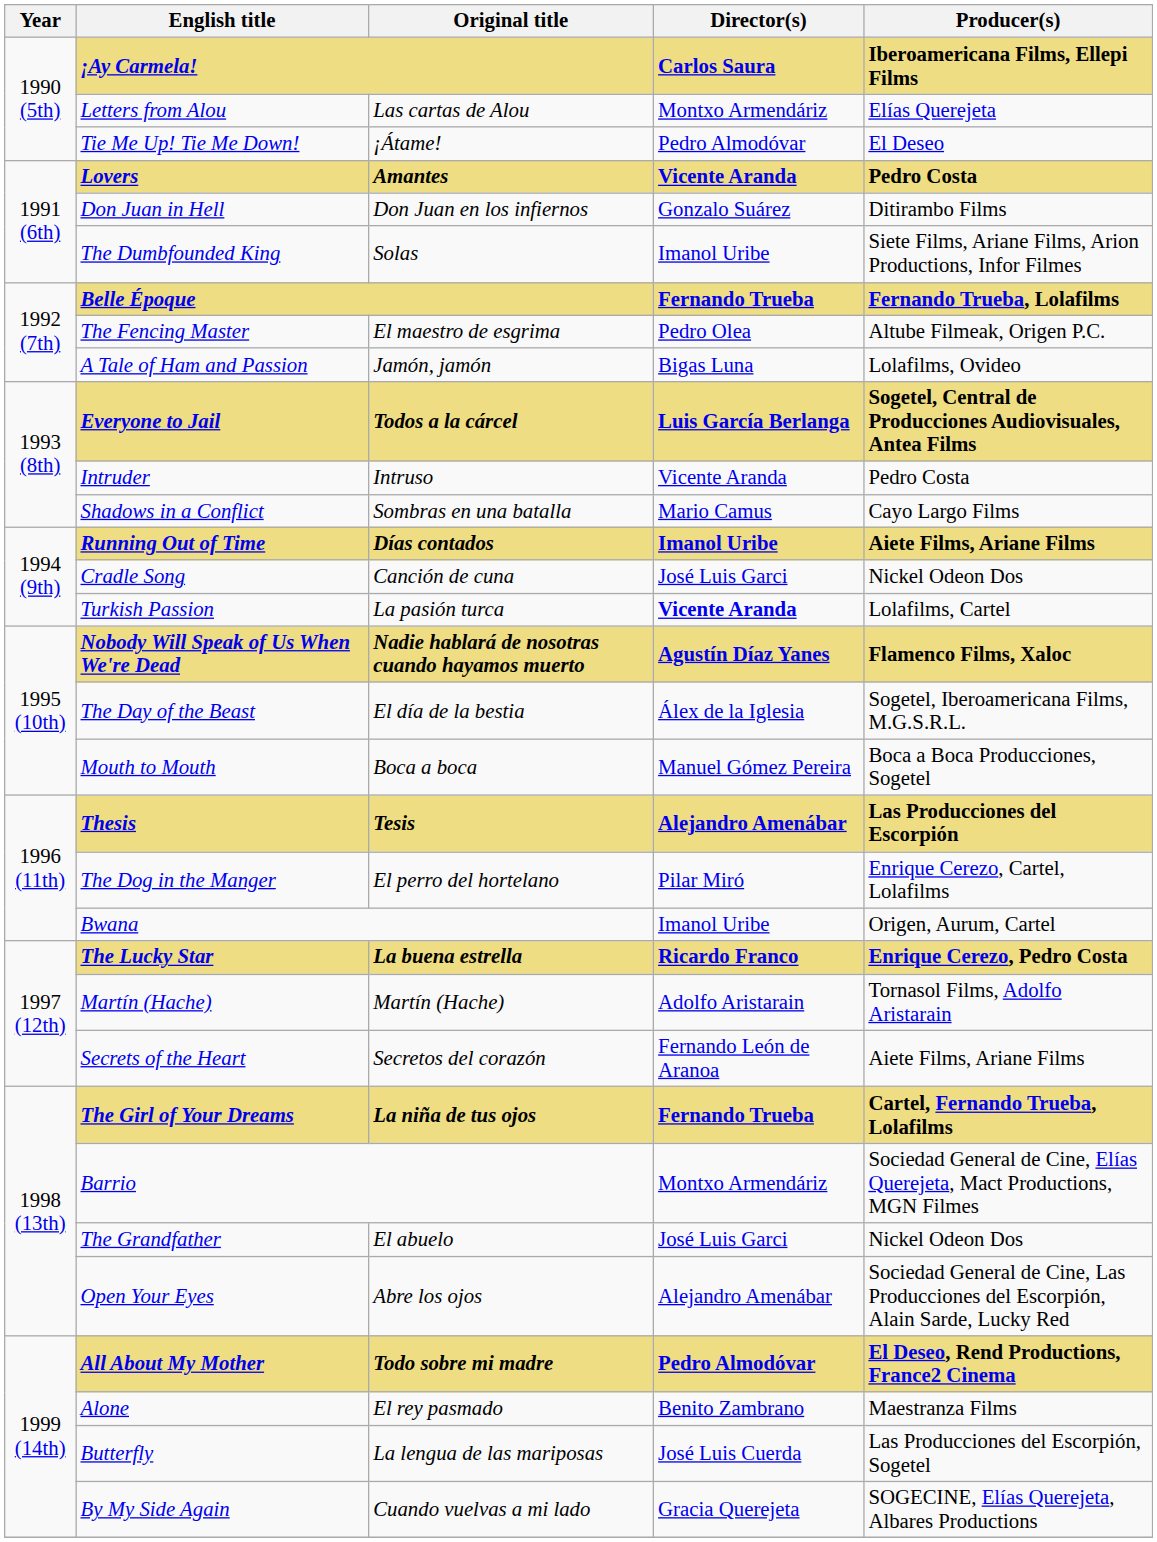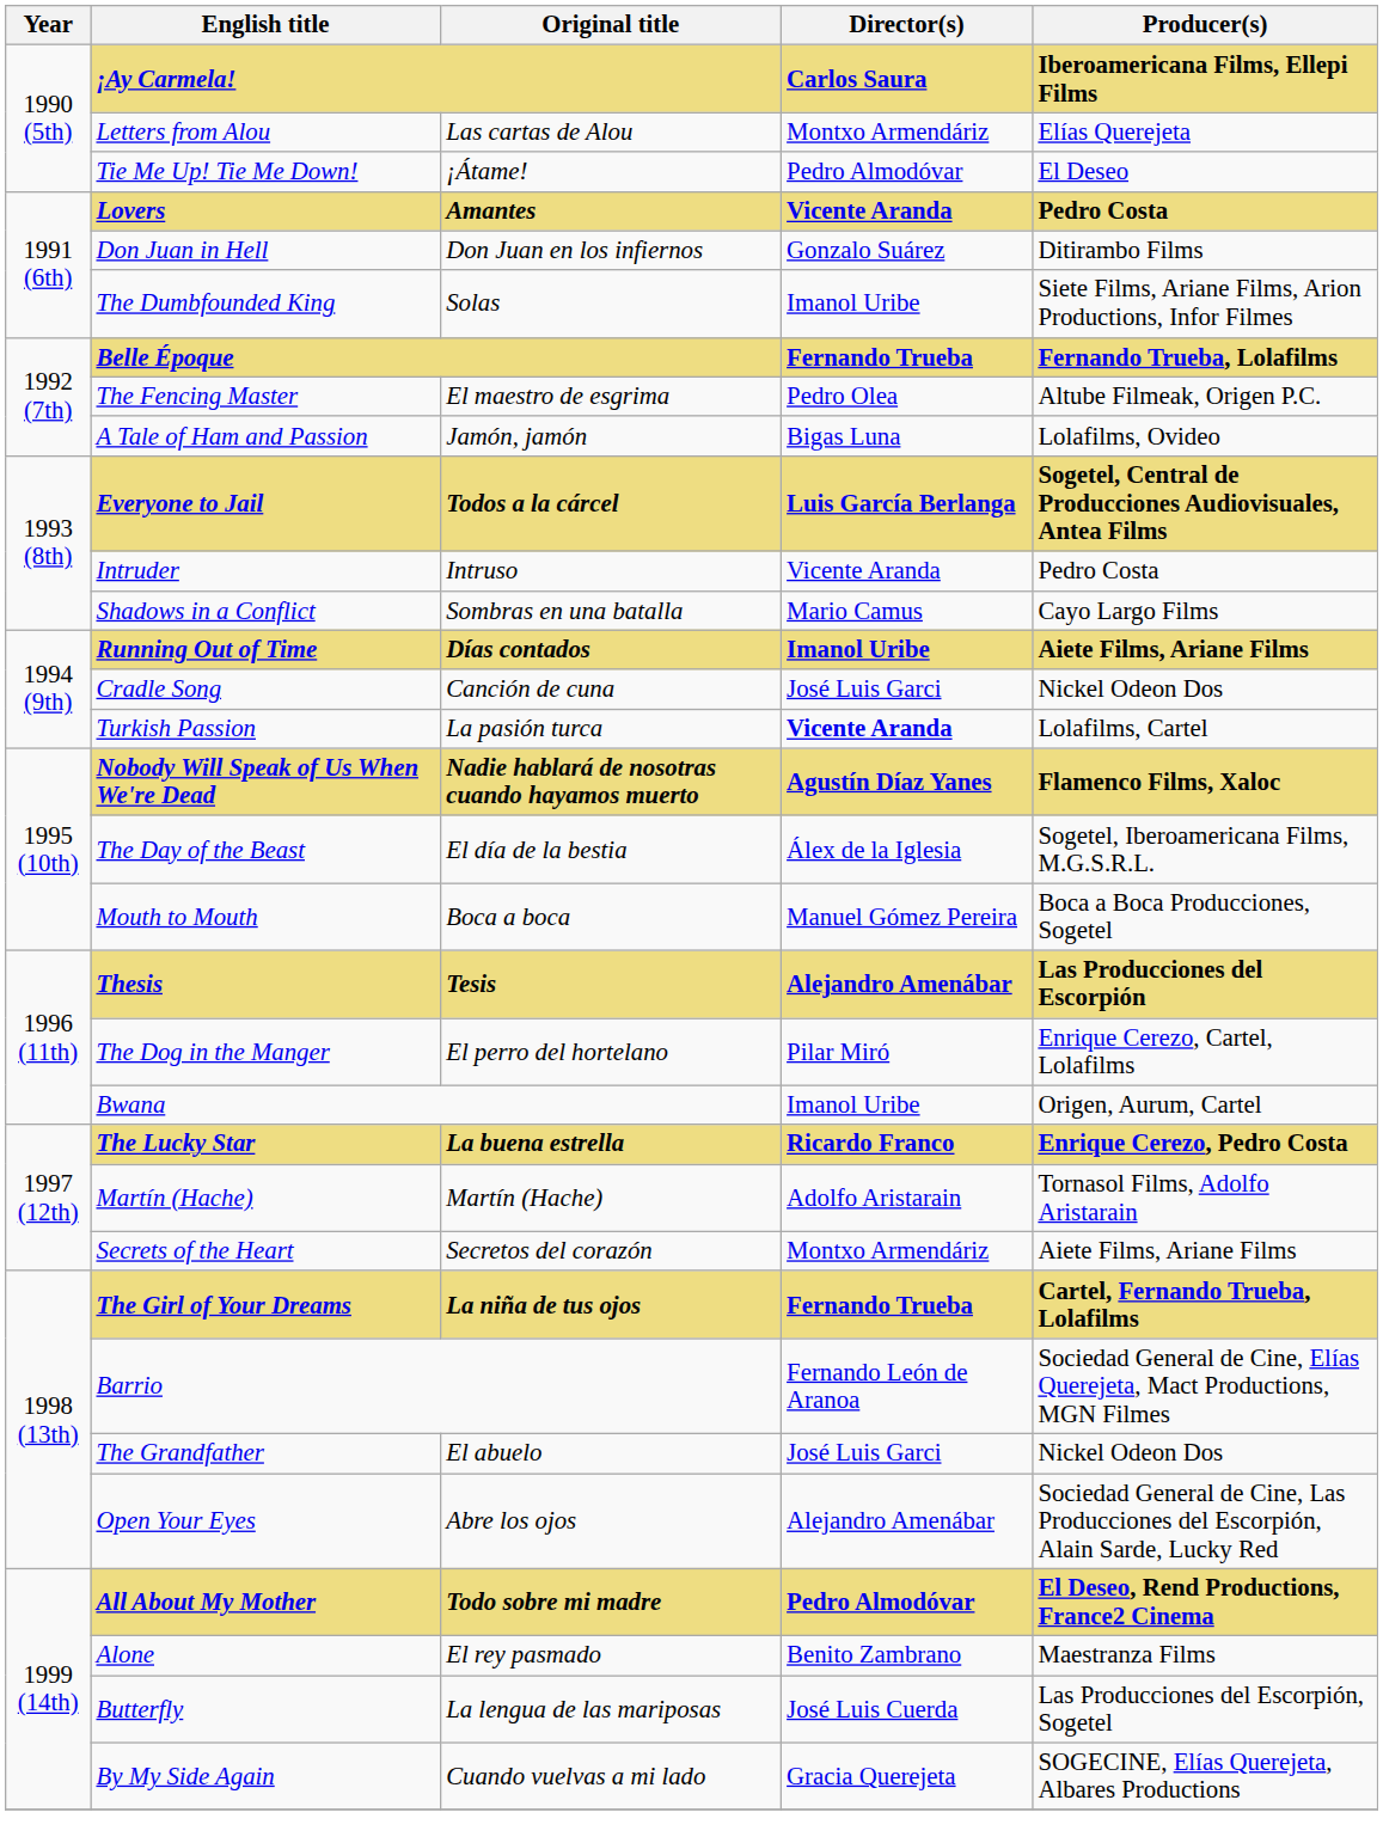Secrets of the Heart | Director(s): Fernando León de Aranoa -> Montxo Armendáriz
Barrio | Director(s): Montxo Armendáriz -> Fernando León de Aranoa
